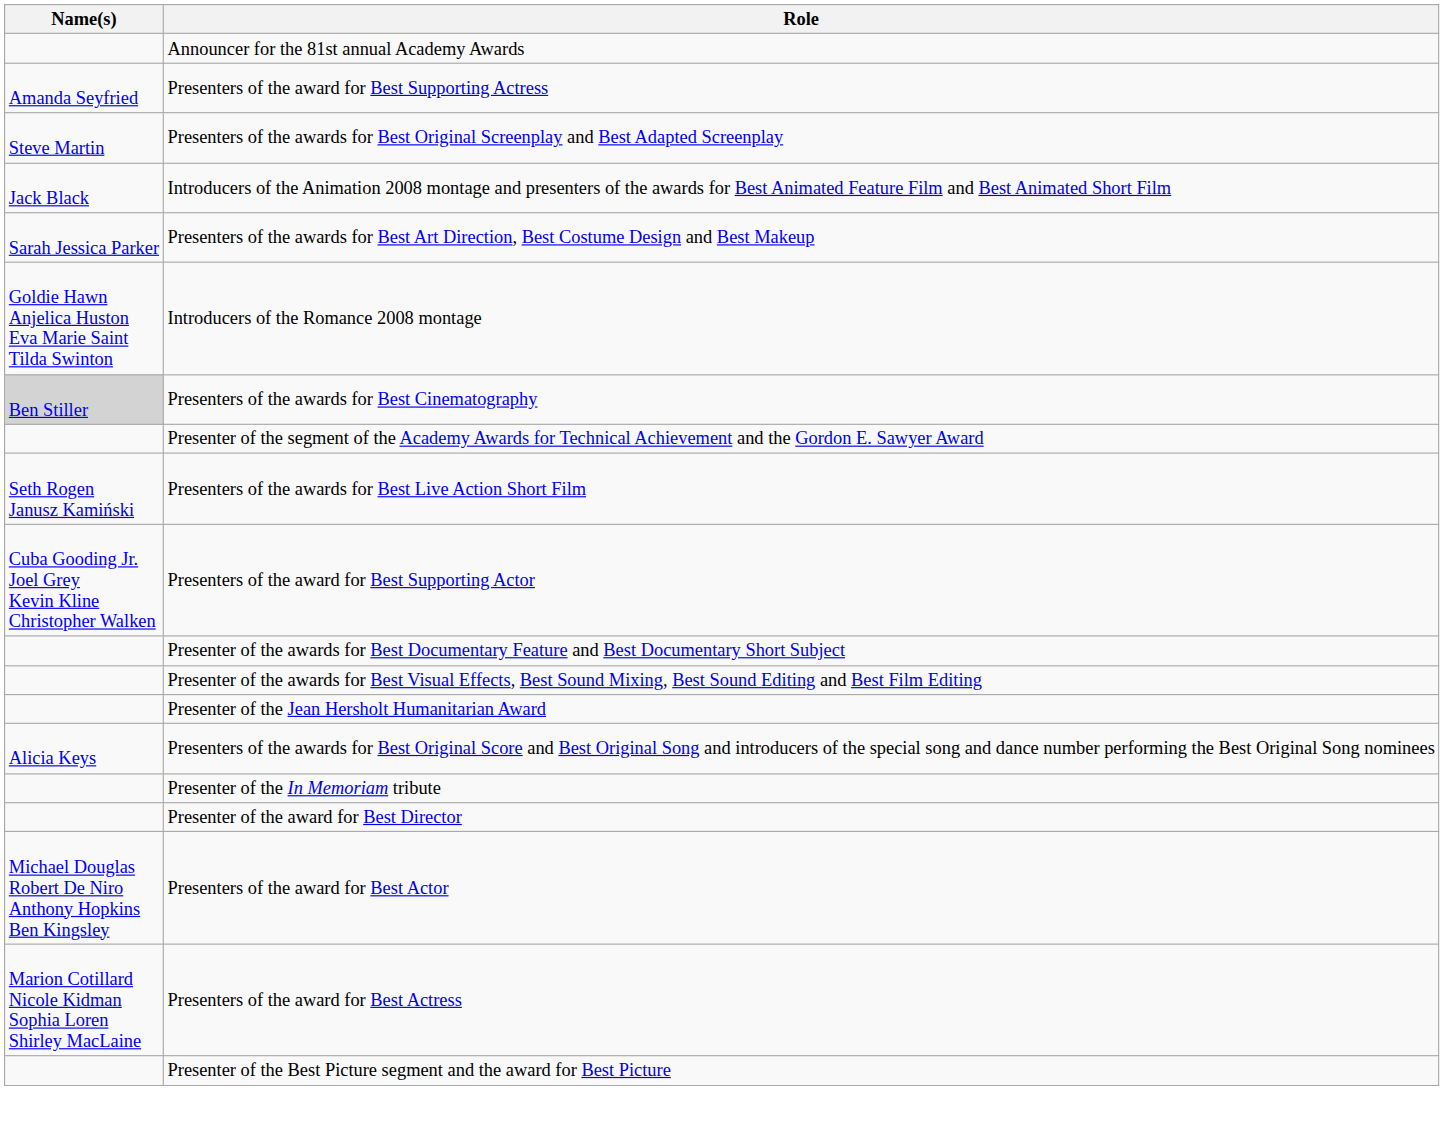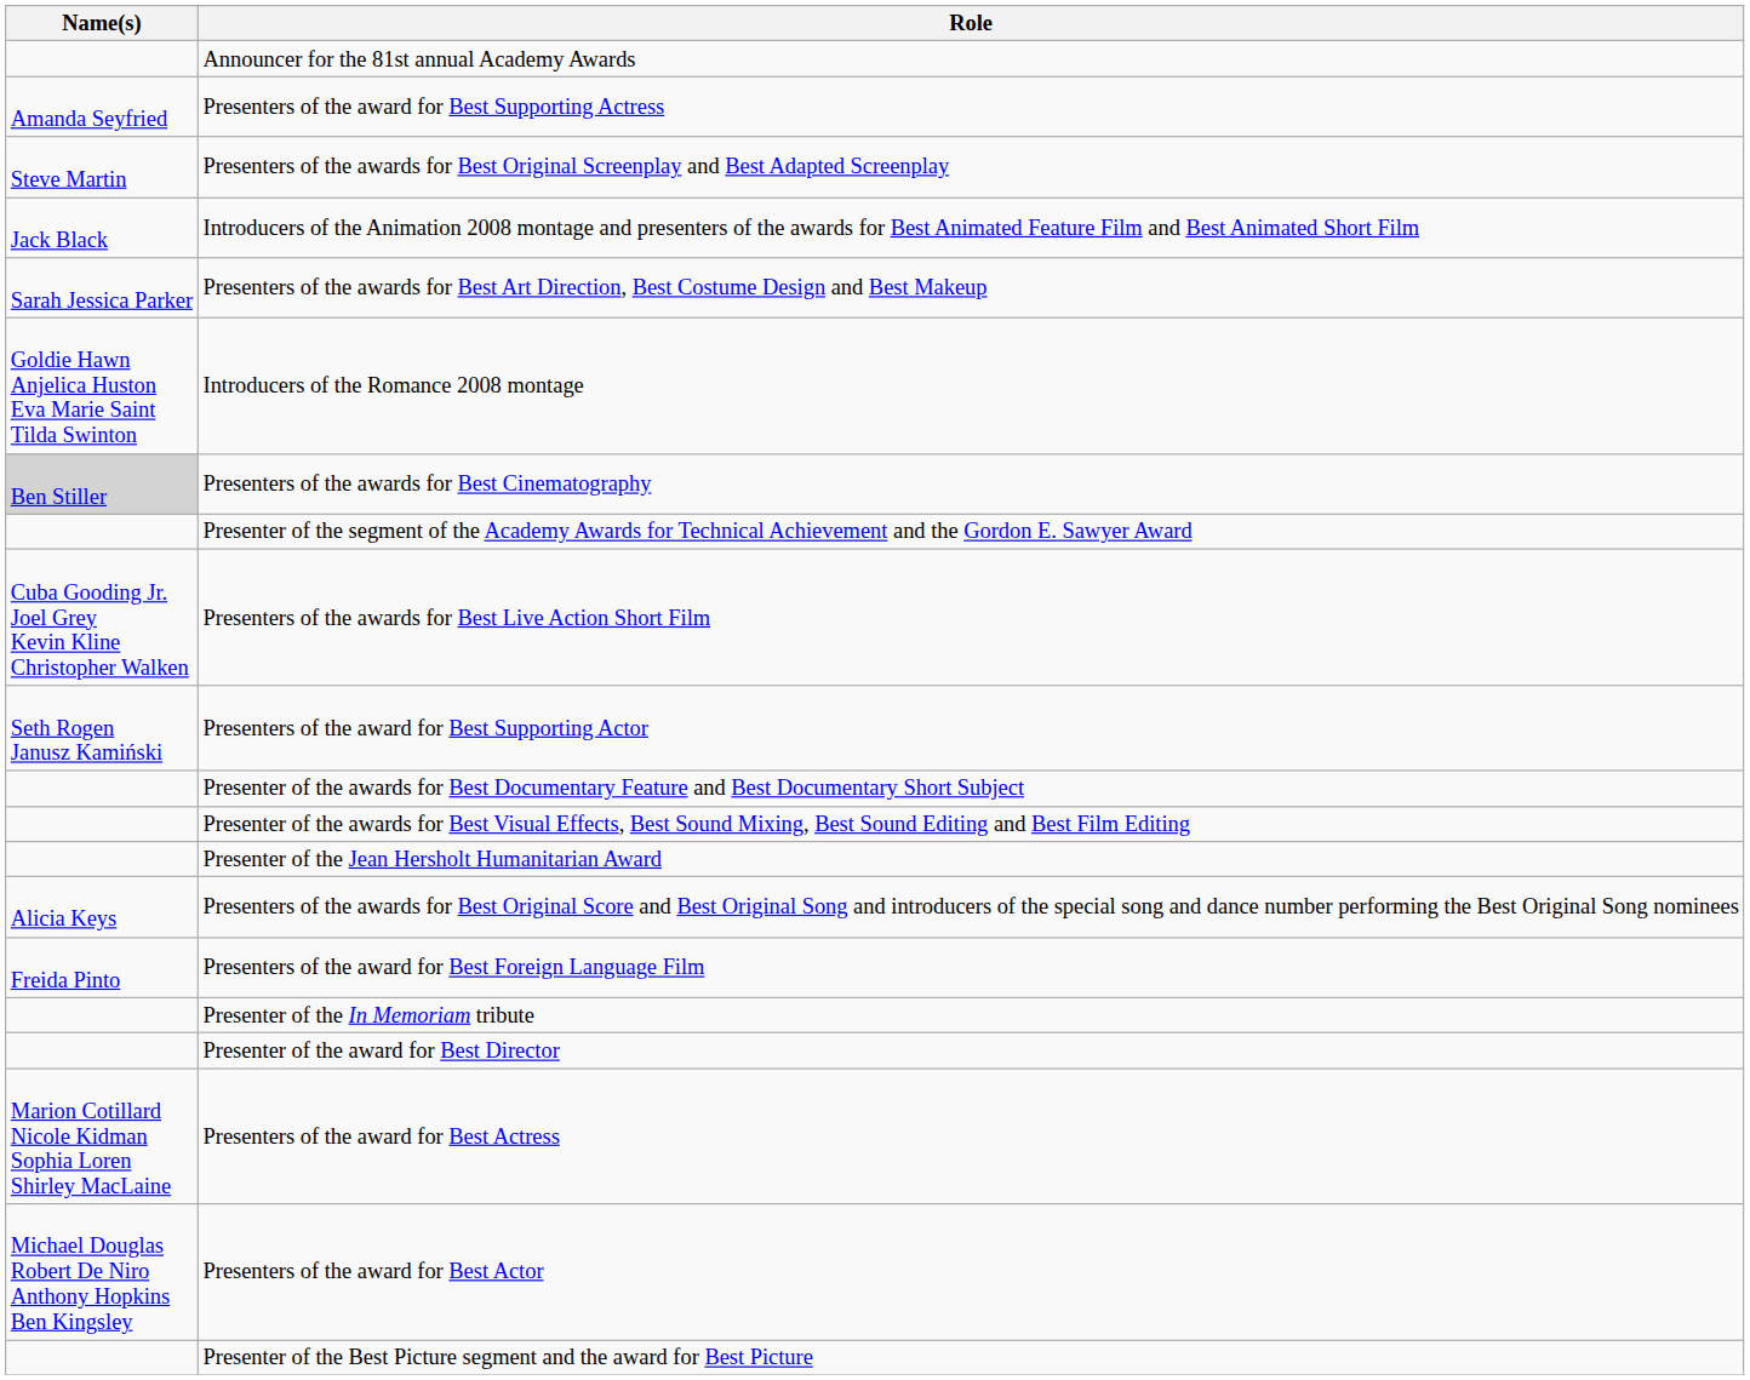Presenters of the awards for Best Live Action Short Film | Name(s): Seth Rogen Janusz Kamiński -> Cuba Gooding Jr. Joel Grey Kevin Kline Christopher Walken
Presenters of the award for Best Supporting Actor | Name(s): Cuba Gooding Jr. Joel Grey Kevin Kline Christopher Walken -> Seth Rogen Janusz Kamiński
+ row: Freida Pinto | Presenters of the award for Best Foreign Language Film
rows swapped: Presenters of the award for Best Actress <-> Presenters of the award for Best Actor
